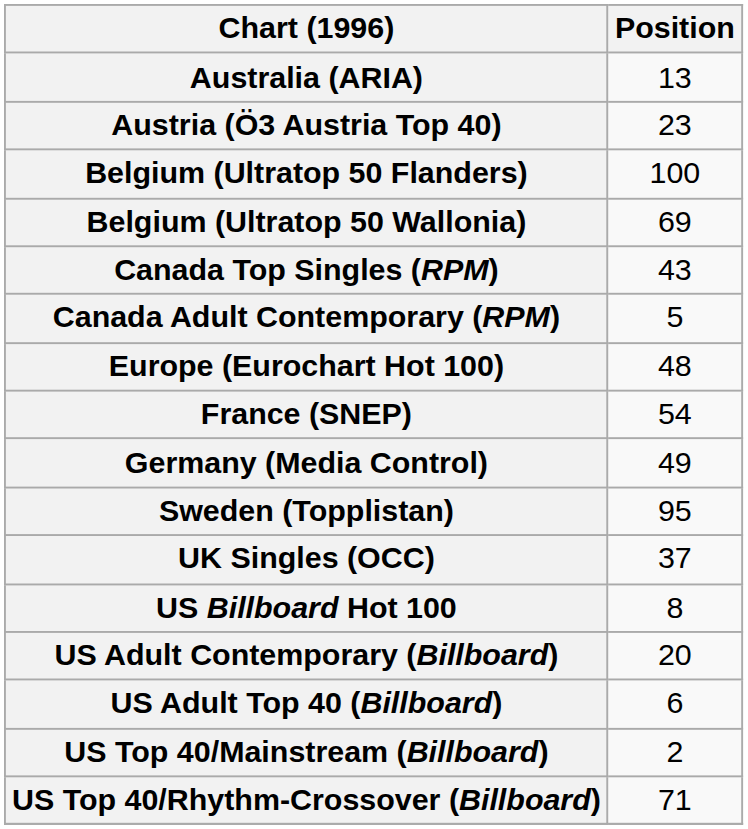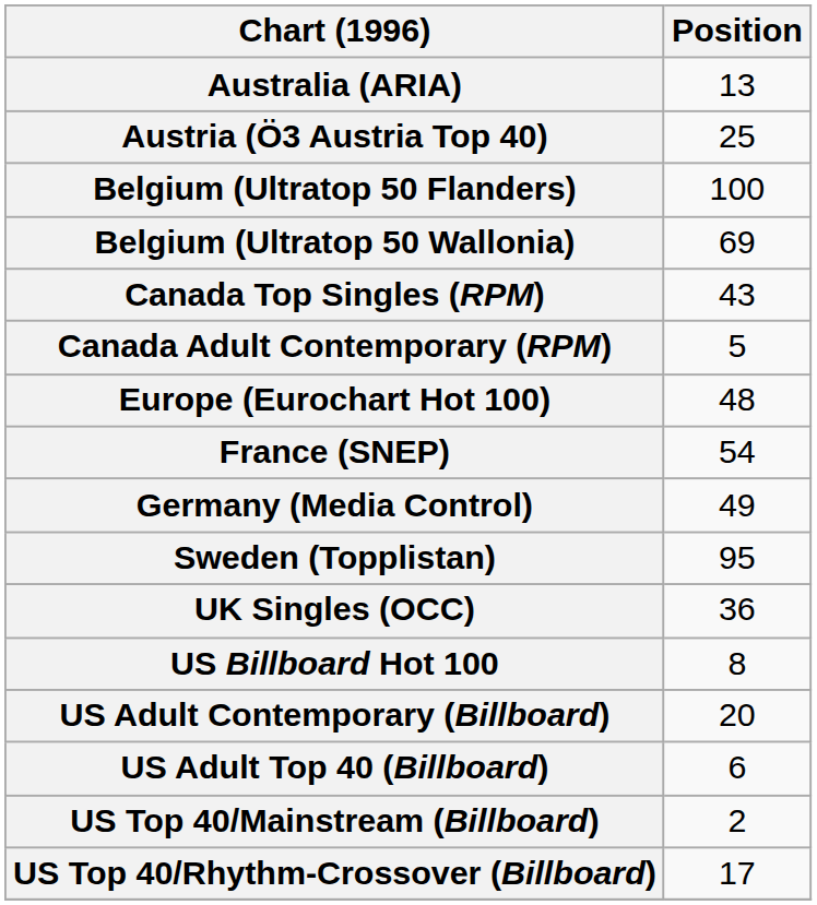Austria (Ö3 Austria Top 40) | Position: 23 -> 25
UK Singles (OCC) | Position: 37 -> 36
US Top 40/Rhythm-Crossover (Billboard) | Position: 71 -> 17
